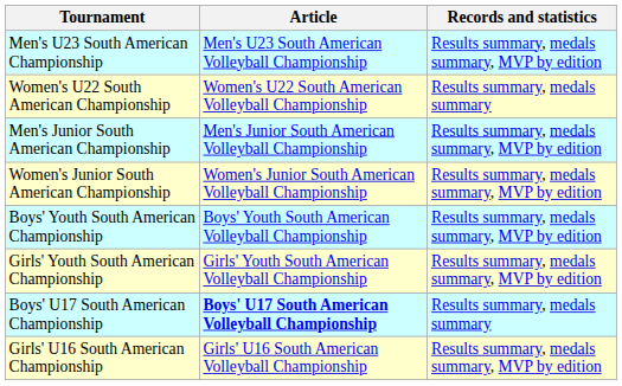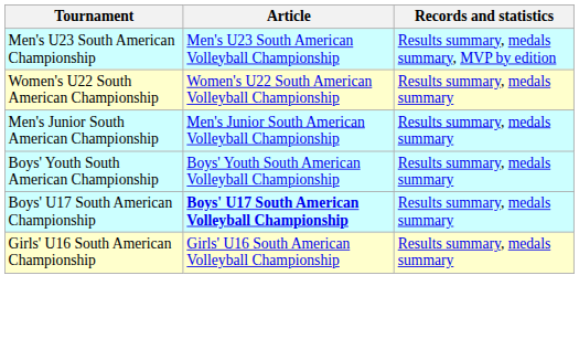Men's Junior South American Championship | Records and statistics: Results summary, medals summary, MVP by edition -> Results summary, medals summary
- row: Women's Junior South American Championship | Women's Junior South American Volleyball Championship | Results summary, medals summary, MVP by edition
Boys' Youth South American Championship | Records and statistics: Results summary, medals summary, MVP by edition -> Results summary, medals summary
- row: Girls' Youth South American Championship | Girls' Youth South American Volleyball Championship | Results summary, medals summary, MVP by edition
Girls' U16 South American Championship | Records and statistics: Results summary, medals summary, MVP by edition -> Results summary, medals summary
